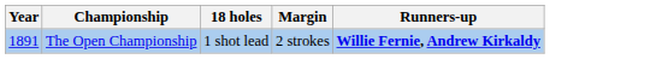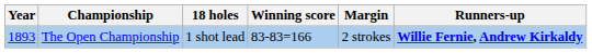+ column: Winning score | 83-83=166
The Open Championship | Year: 1891 -> 1893
